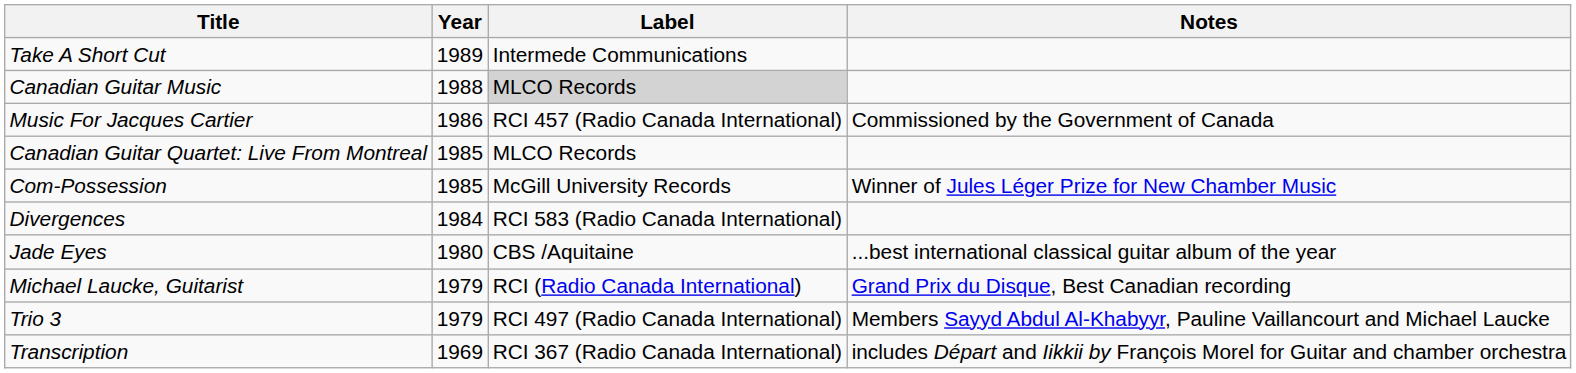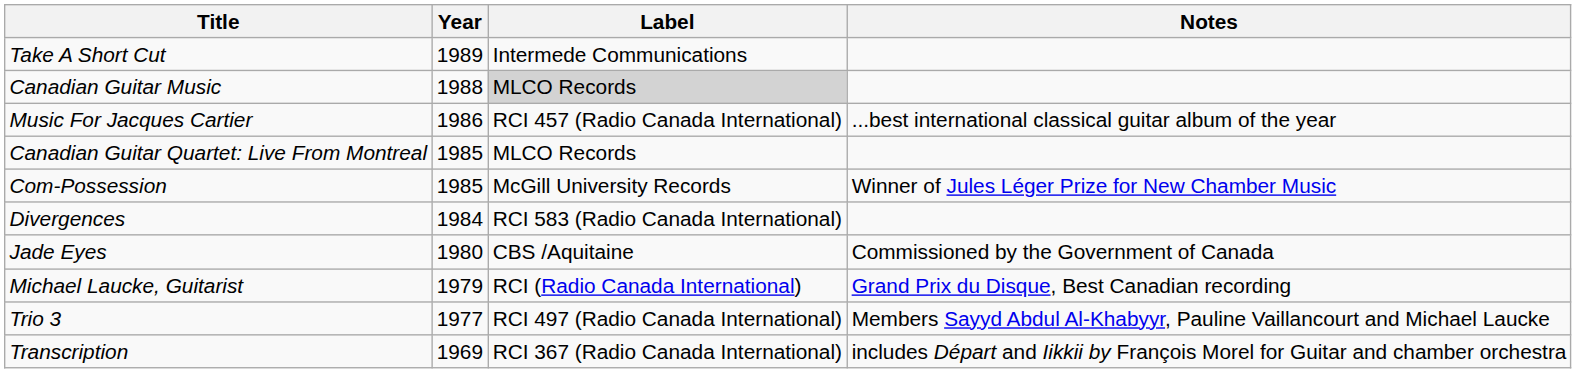Music For Jacques Cartier | Notes: Commissioned by the Government of Canada -> ...best international classical guitar album of the year
Jade Eyes | Notes: ...best international classical guitar album of the year -> Commissioned by the Government of Canada
Trio 3 | Year: 1979 -> 1977
